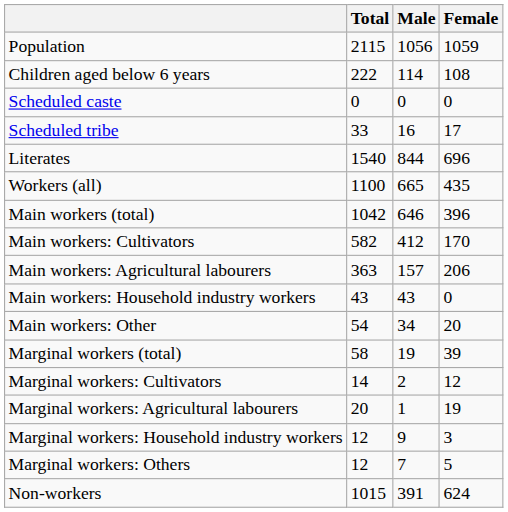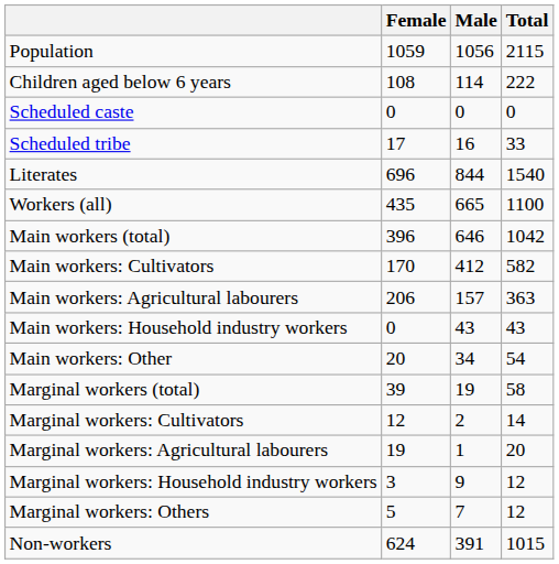columns swapped: Total <-> Female
